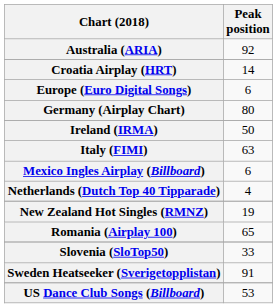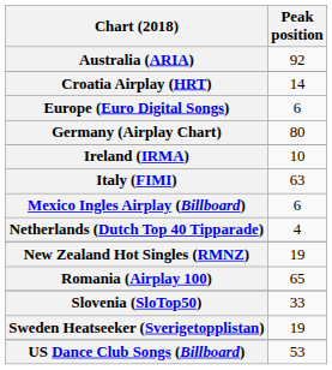Ireland (IRMA) | Peak position: 50 -> 10
Sweden Heatseeker (Sverigetopplistan) | Peak position: 91 -> 19
